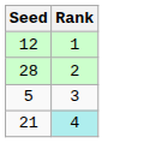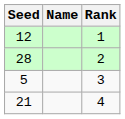+ column: Name
21 | Rank: paleturquoise background -> no background
